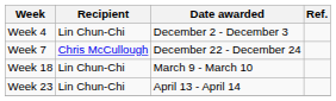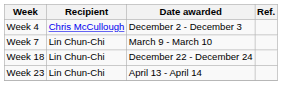Week 4 | Recipient: Lin Chun-Chi -> Chris McCullough
Week 7 | Recipient: Chris McCullough -> Lin Chun-Chi
Week 7 | Date awarded: December 22 - December 24 -> March 9 - March 10
Week 18 | Date awarded: March 9 - March 10 -> December 22 - December 24
